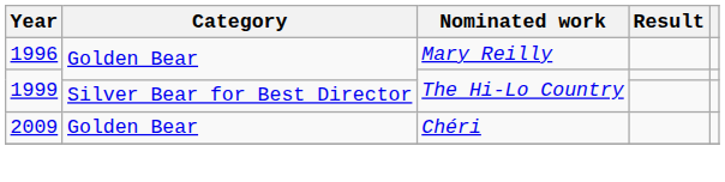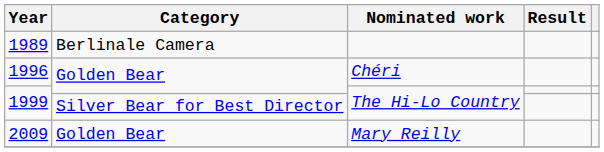+ row: 1989 | Berlinale Camera
1996 | Nominated work: Mary Reilly -> Chéri
2009 | Nominated work: Chéri -> Mary Reilly
